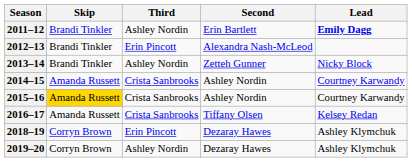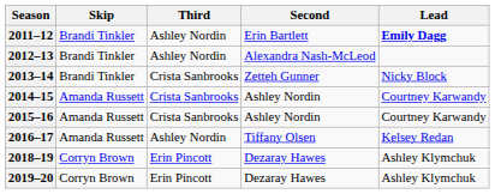2012–13 | Third: Erin Pincott -> Ashley Nordin
2013–14 | Third: Ashley Nordin -> Crista Sanbrooks
2015–16 | Skip: gold background -> no background
2016–17 | Third: Crista Sanbrooks -> Ashley Nordin
2019–20 | Third: Ashley Nordin -> Erin Pincott
